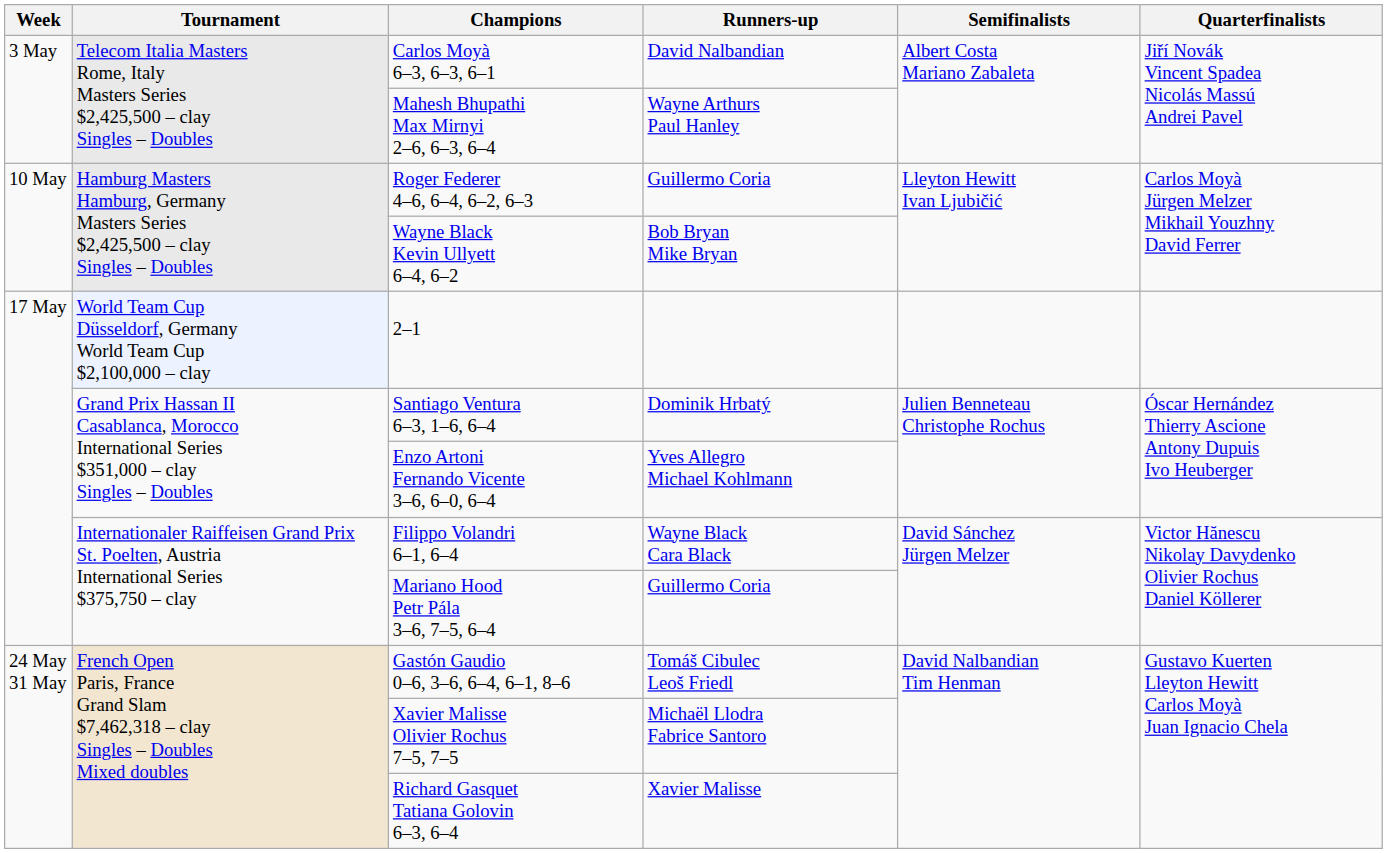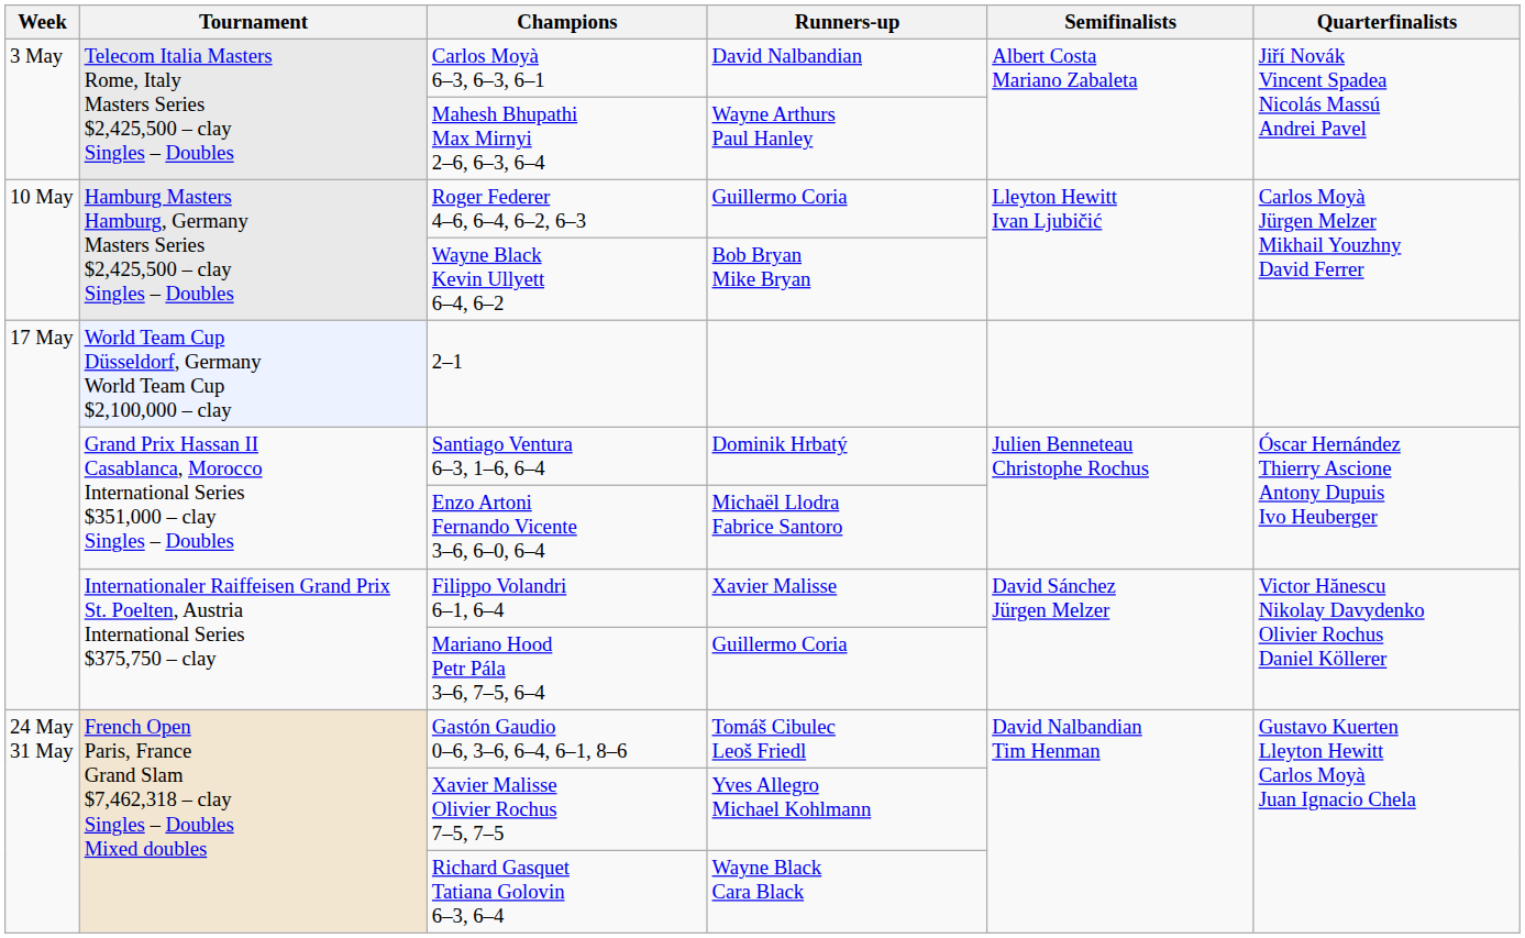Enzo Artoni Fernando Vicente 3–6, 6–0, 6–4 | Runners-up: Yves Allegro Michael Kohlmann -> Michaël Llodra Fabrice Santoro
Filippo Volandri 6–1, 6–4 | Runners-up: Wayne Black Cara Black -> Xavier Malisse
Xavier Malisse Olivier Rochus 7–5, 7–5 | Runners-up: Michaël Llodra Fabrice Santoro -> Yves Allegro Michael Kohlmann
Richard Gasquet Tatiana Golovin 6–3, 6–4 | Runners-up: Xavier Malisse -> Wayne Black Cara Black
